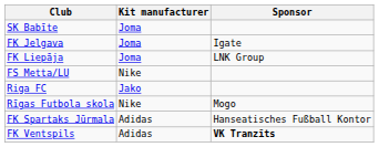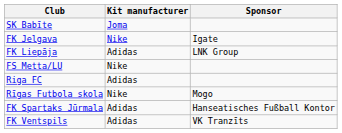FK Jelgava | Kit manufacturer: Joma -> Nike
FK Liepāja | Kit manufacturer: Joma -> Adidas
Riga FC | Kit manufacturer: Jako -> Adidas
FK Ventspils | Sponsor: bold -> normal
